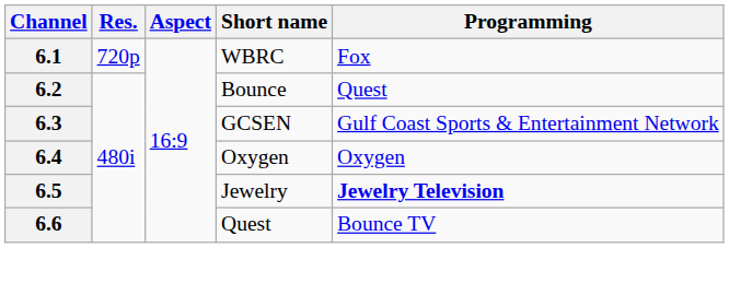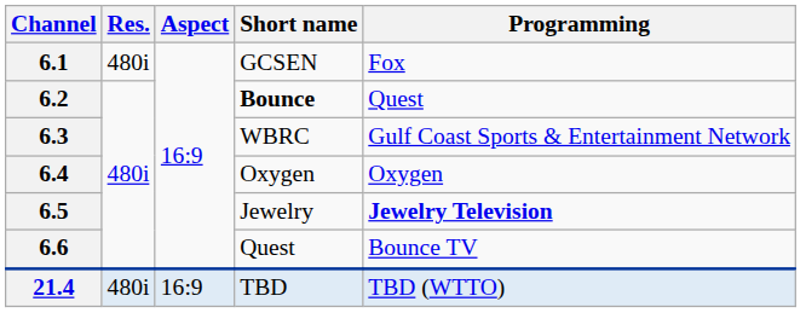6.1 | Res.: 720p -> 480i
6.1 | Short name: WBRC -> GCSEN
6.2 | Short name: normal -> bold
6.3 | Short name: GCSEN -> WBRC
+ row: 21.4 | 480i | 16:9 | TBD | TBD (WTTO)
